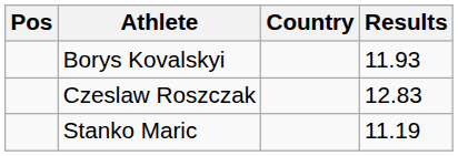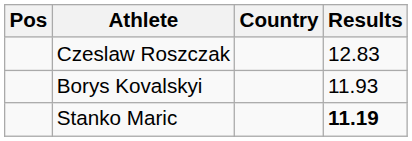rows swapped: Czeslaw Roszczak <-> Borys Kovalskyi
Stanko Maric | Results: normal -> bold
